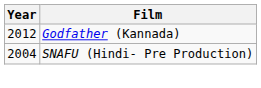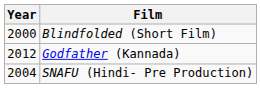+ row: 2000 | Blindfolded (Short Film)
